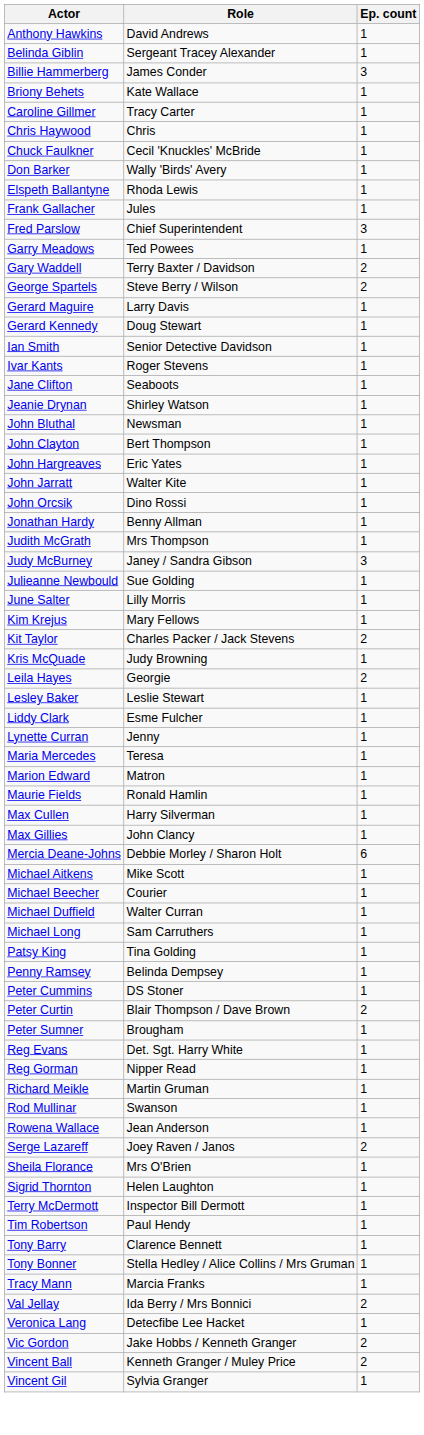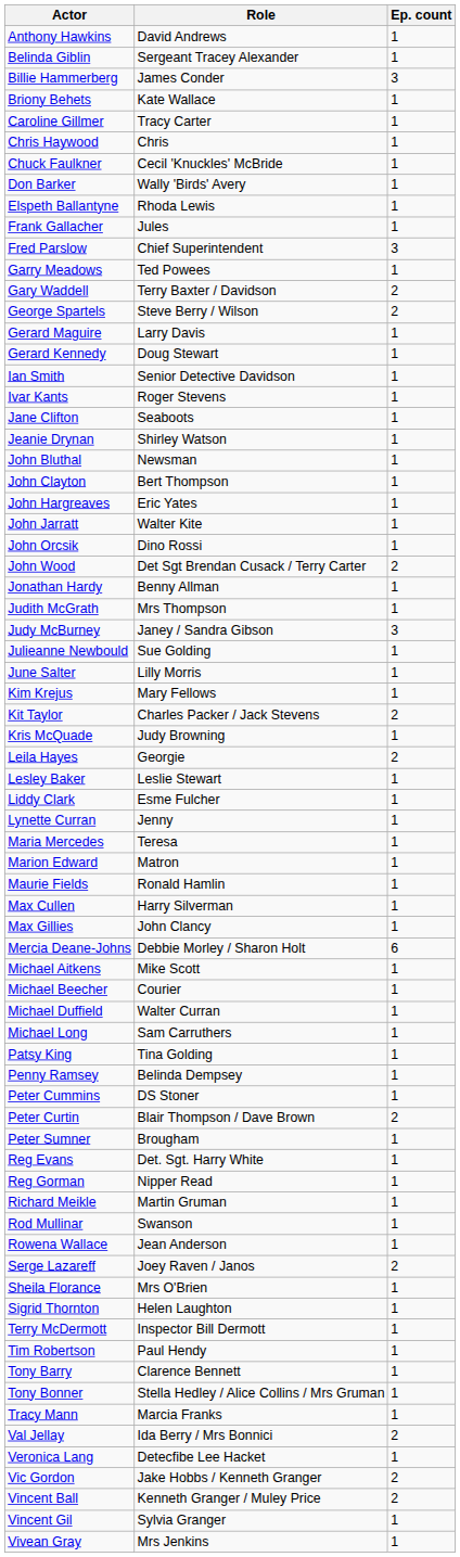+ row: John Wood | Det Sgt Brendan Cusack / Terry Carter | 2
+ row: Vivean Gray | Mrs Jenkins | 1
